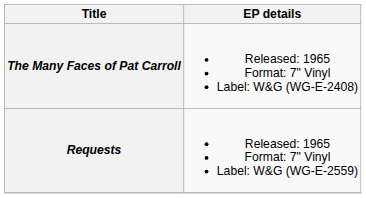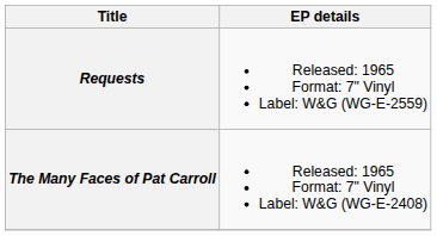rows swapped: The Many Faces of Pat Carroll <-> Requests
